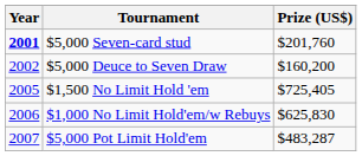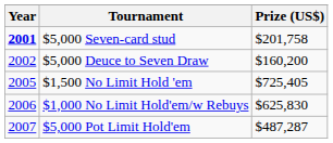$5,000 Seven-card stud | Prize (US$): $201,760 -> $201,758
$5,000 Pot Limit Hold'em | Prize (US$): $483,287 -> $487,287
